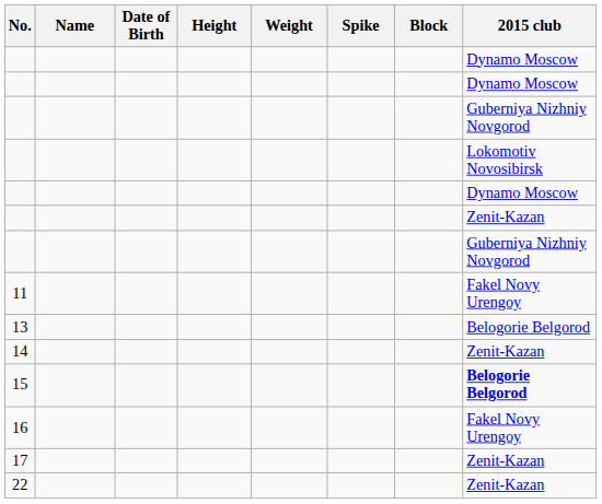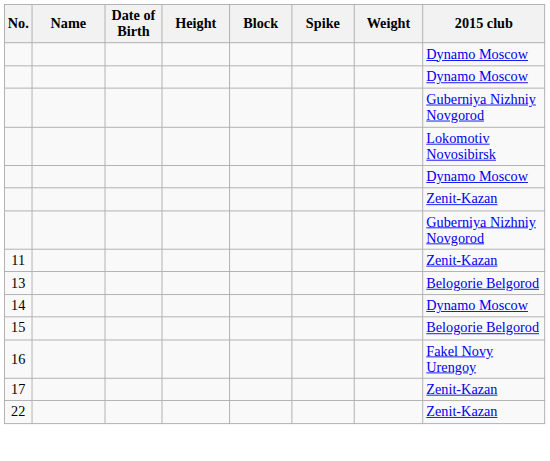columns swapped: Weight <-> Block
11 | 2015 club: Fakel Novy Urengoy -> Zenit-Kazan
14 | 2015 club: Zenit-Kazan -> Dynamo Moscow
15 | 2015 club: bold -> normal
